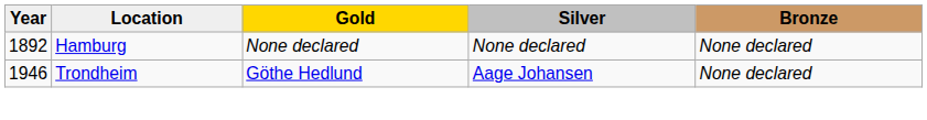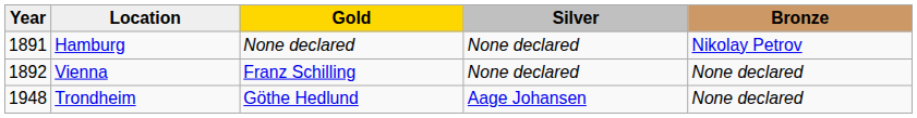Hamburg | Year: 1892 -> 1891
Hamburg | Bronze: None declared -> Nikolay Petrov
+ row: 1892 | Vienna | Franz Schilling | None declared | None declared
Trondheim | Year: 1946 -> 1948
